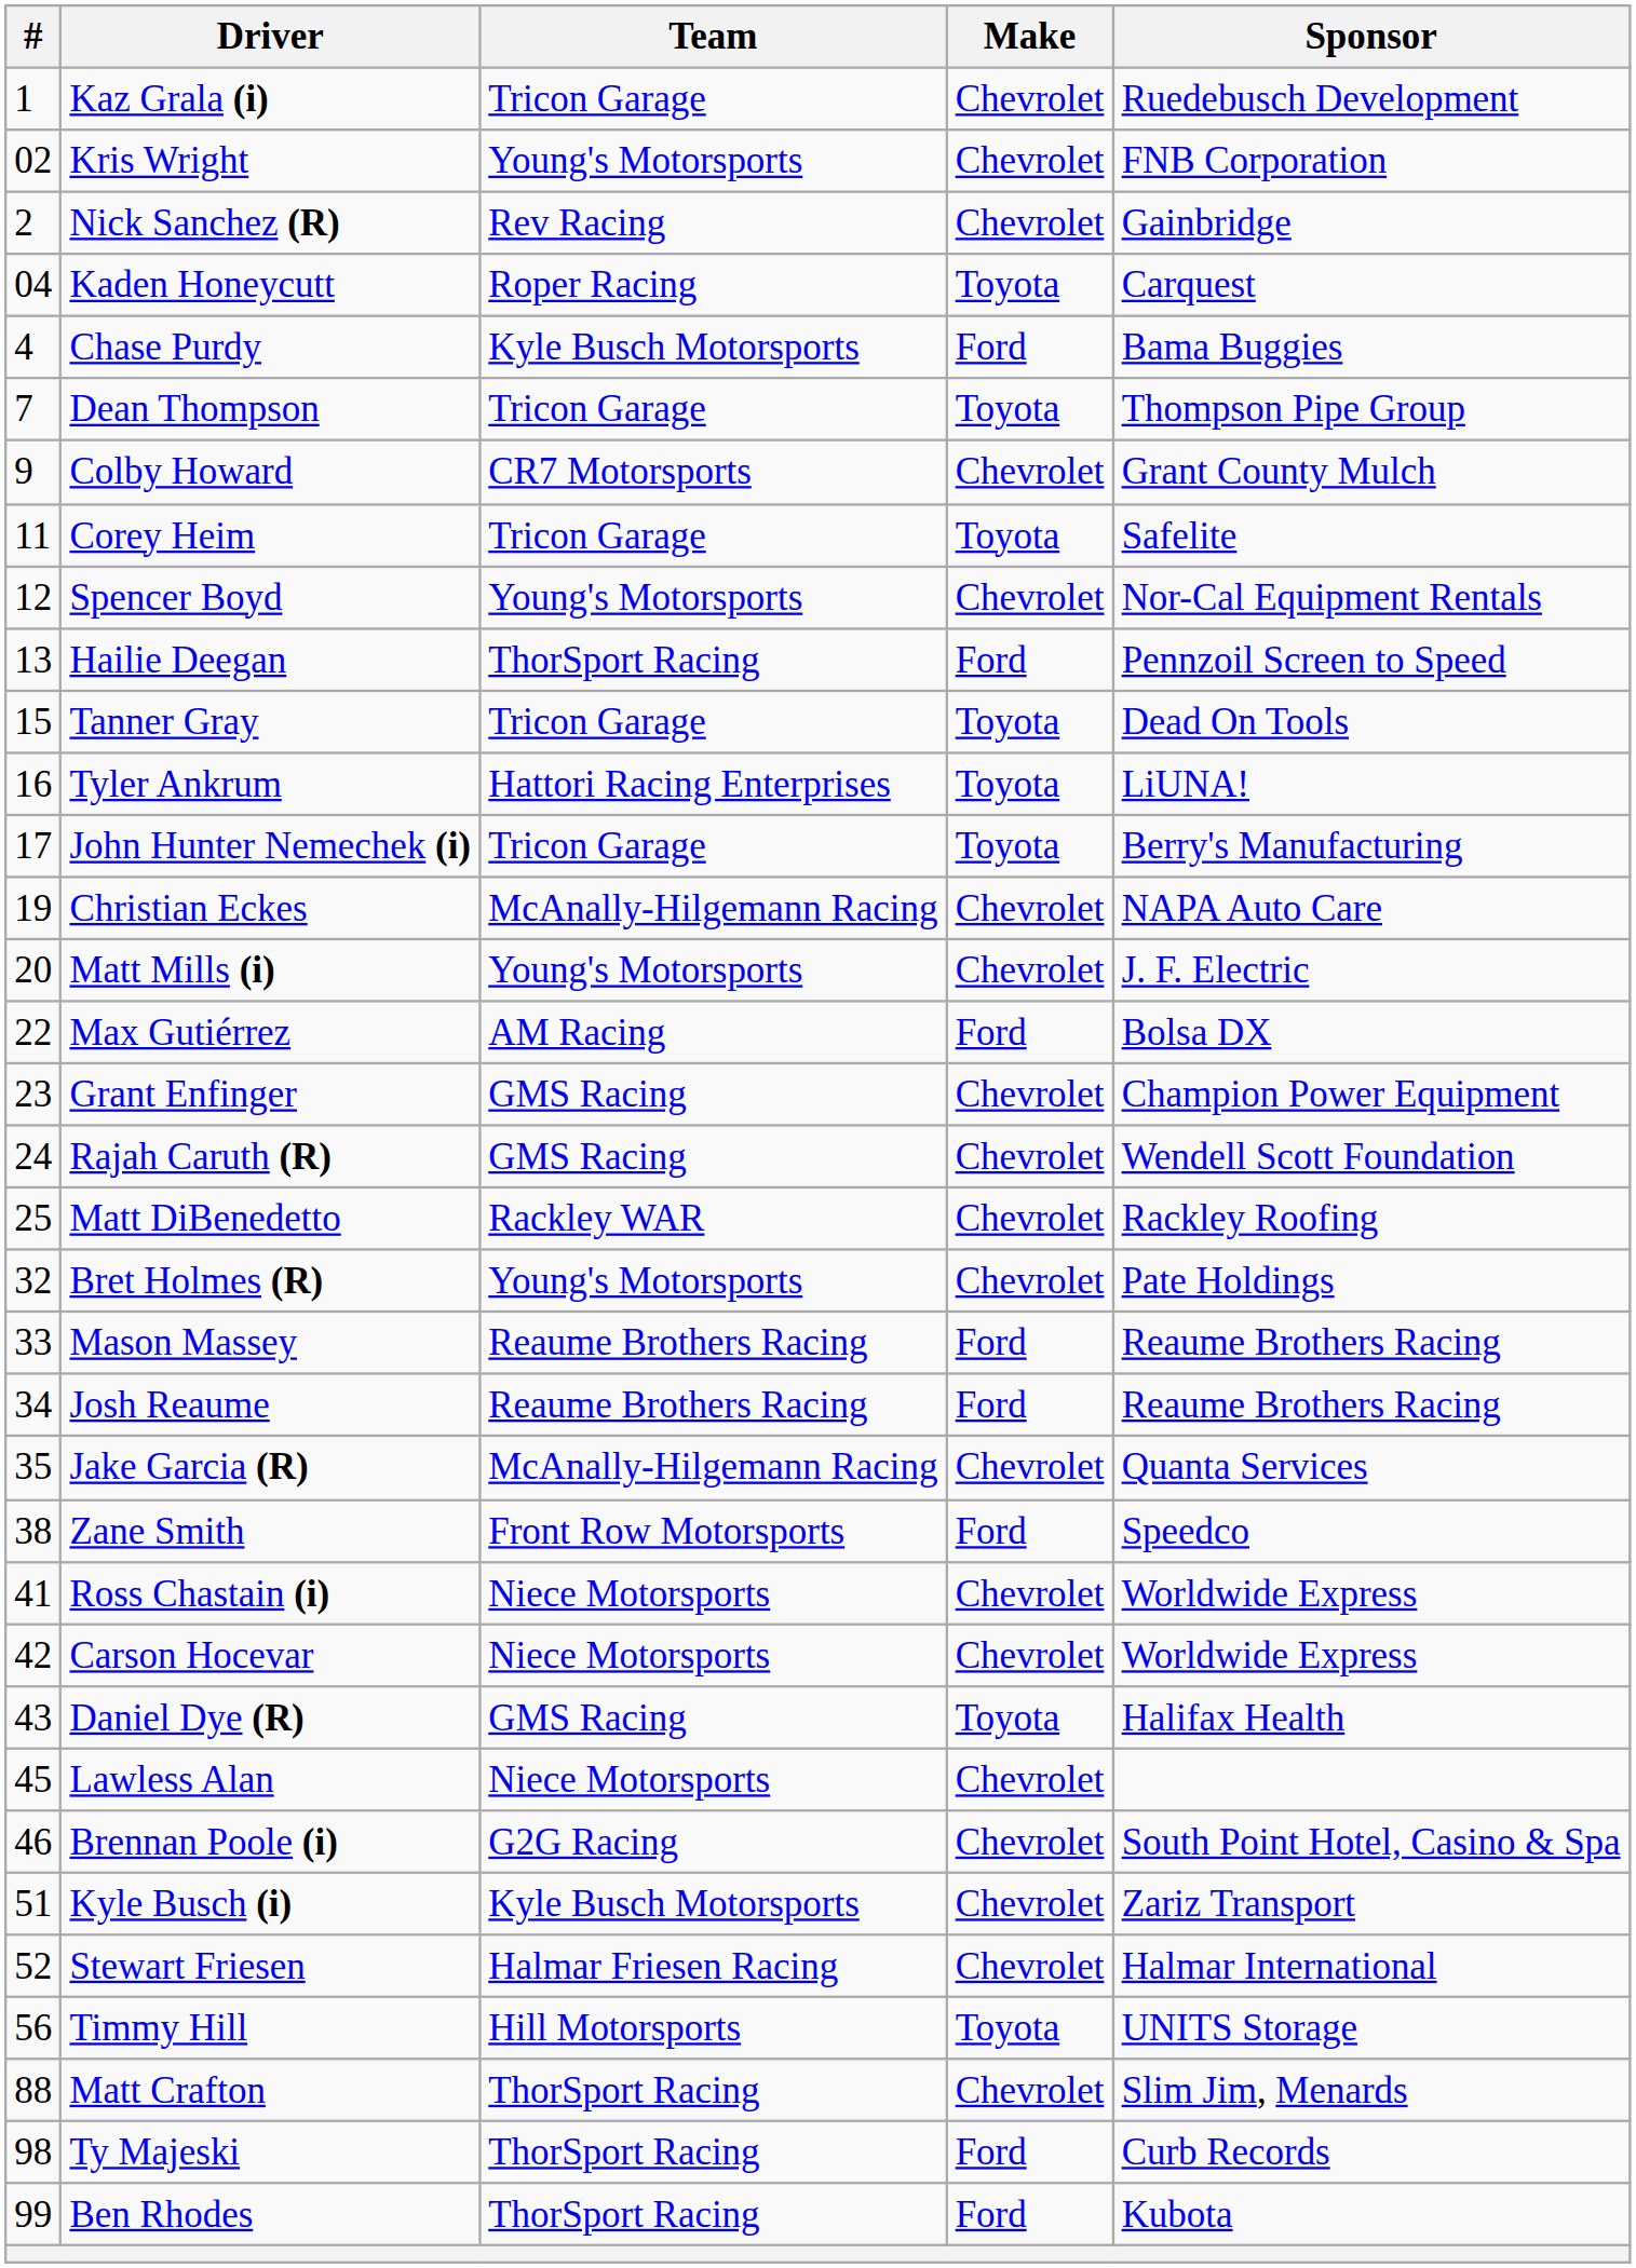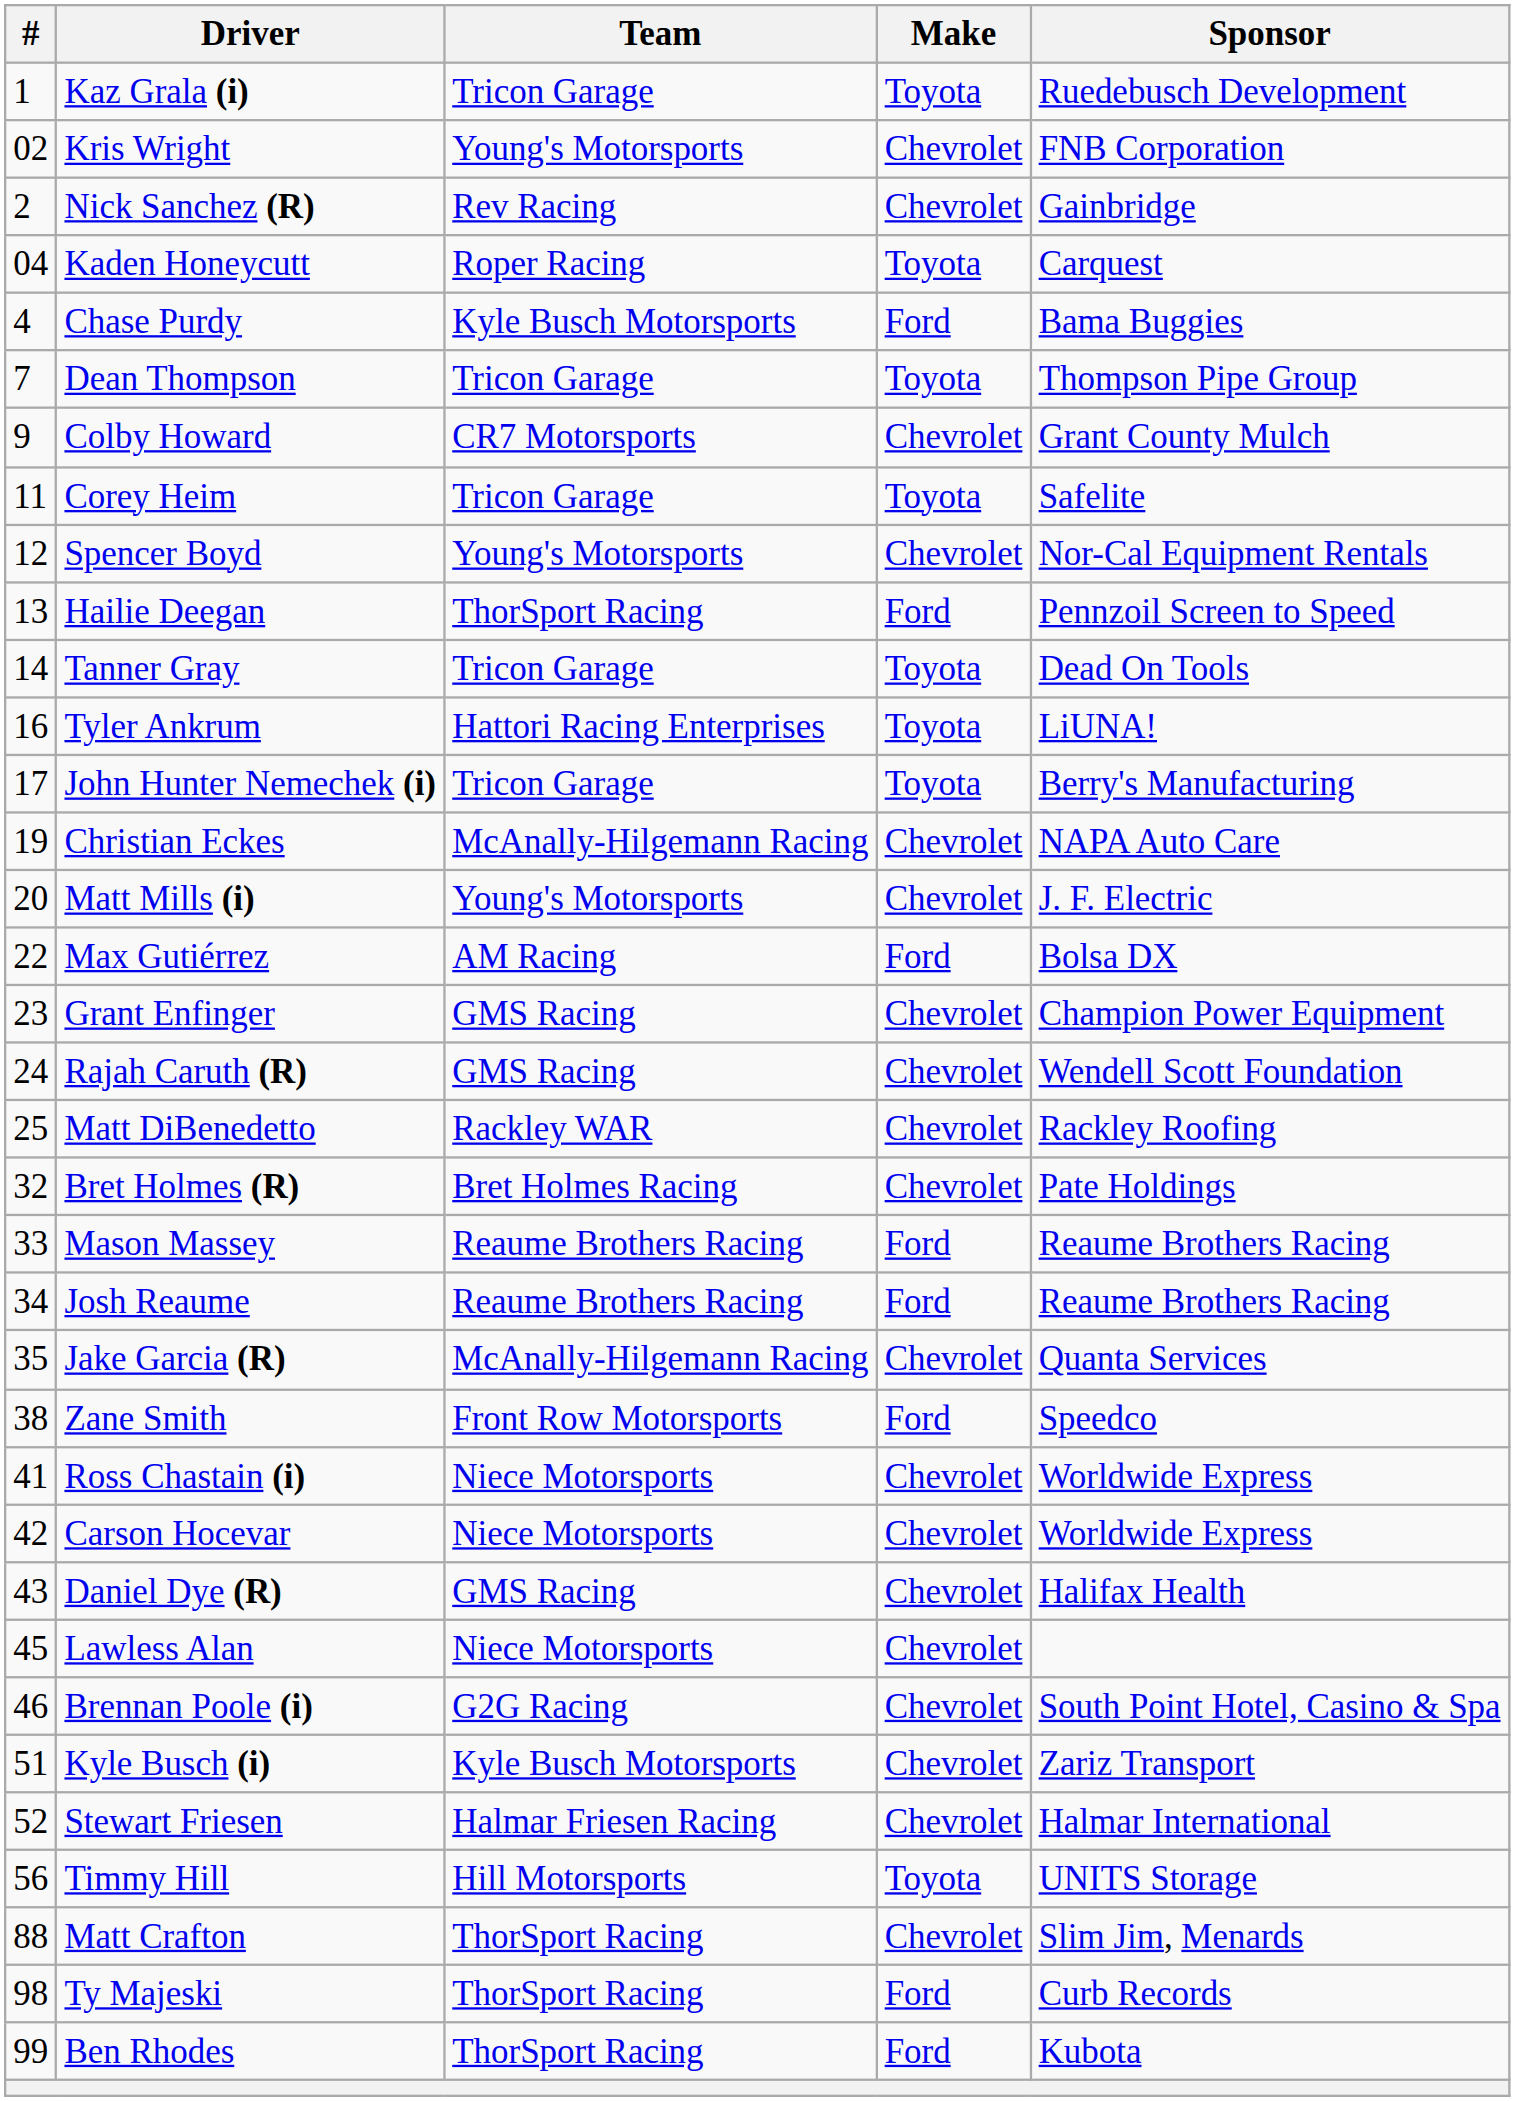Kaz Grala (i) | Make: Chevrolet -> Toyota
Tanner Gray | #: 15 -> 14
Bret Holmes (R) | Team: Young's Motorsports -> Bret Holmes Racing
Daniel Dye (R) | Make: Toyota -> Chevrolet
